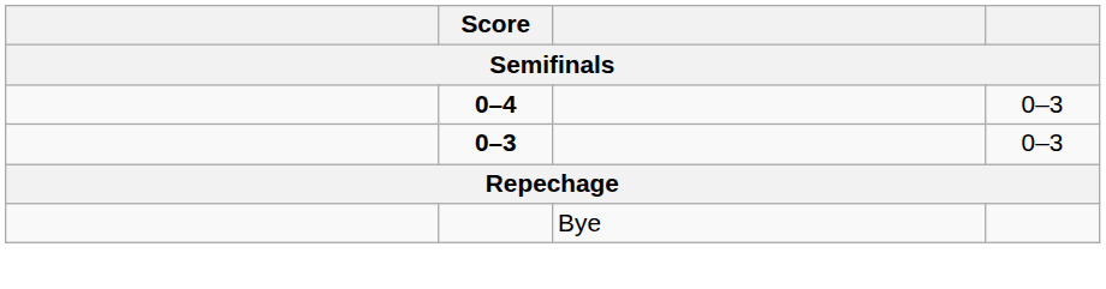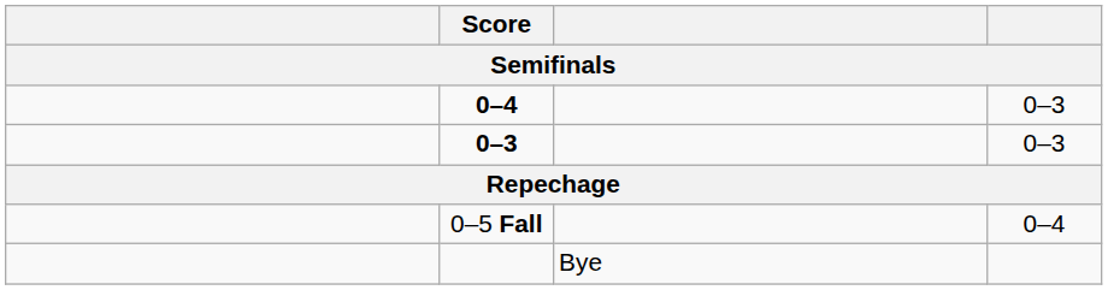+ row: 0–5 Fall | 0–4
